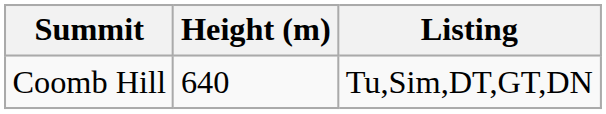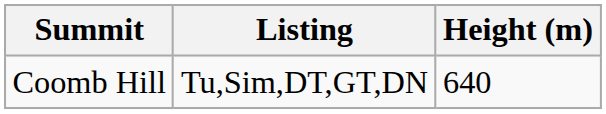columns swapped: Height (m) <-> Listing
